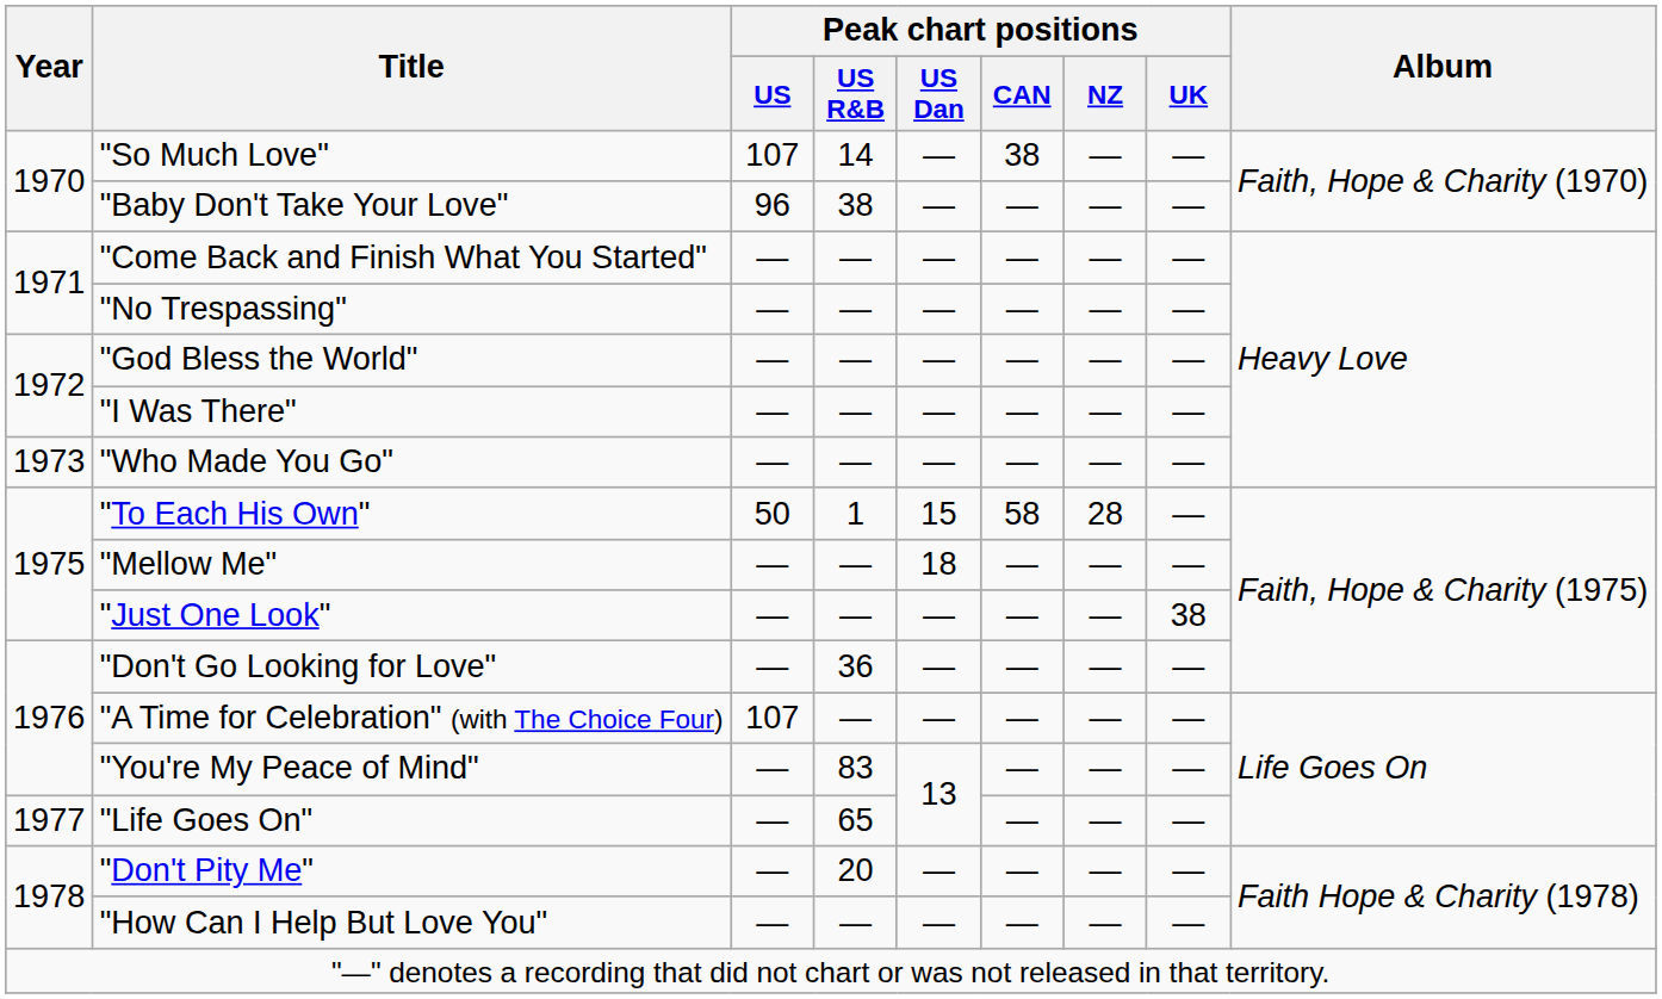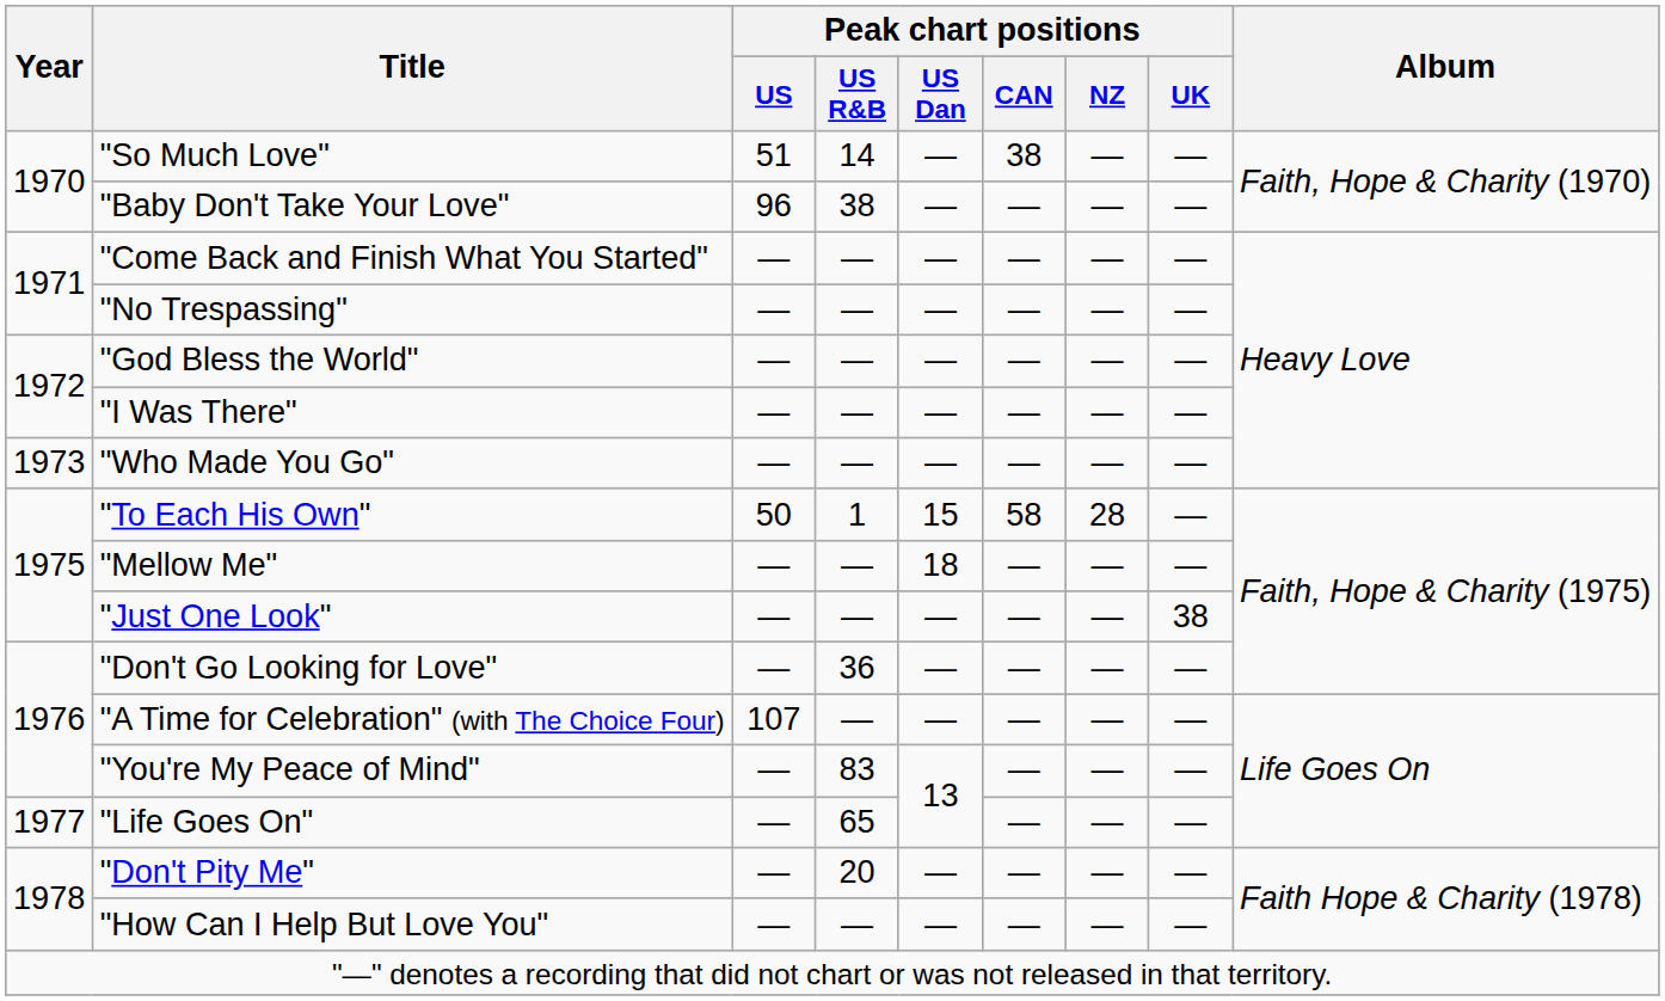"So Much Love" | Peak chart positions / US: 107 -> 51
